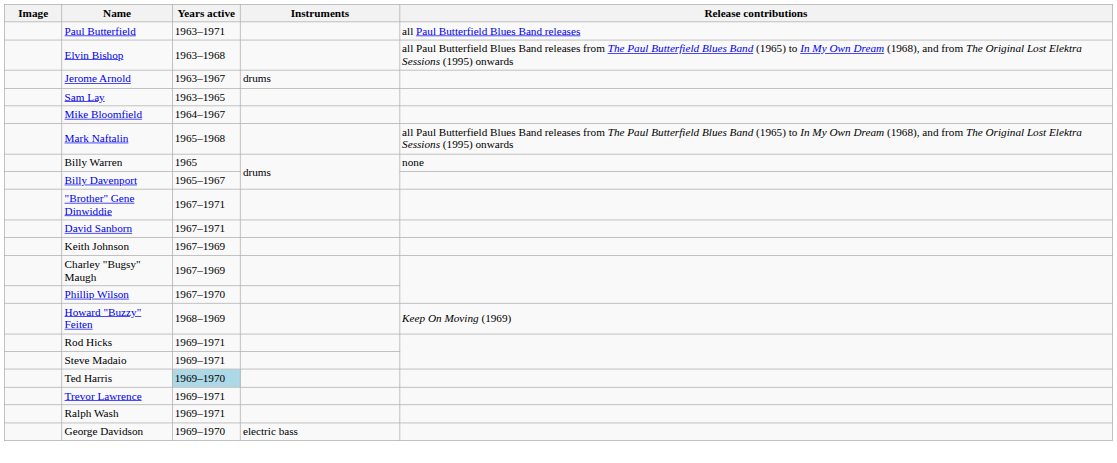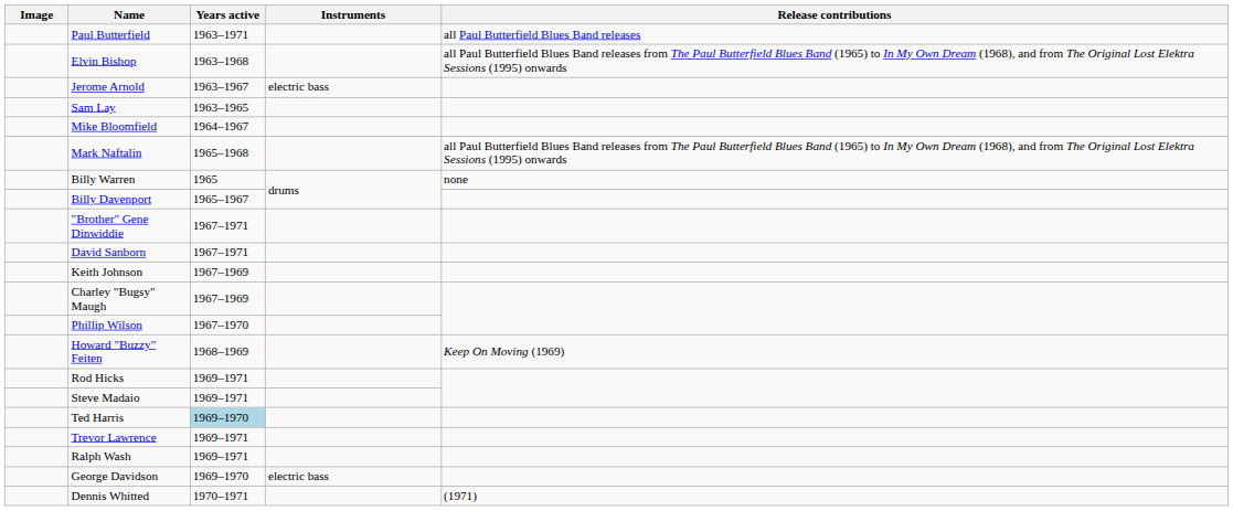Jerome Arnold | Instruments: drums -> electric bass
+ row: Dennis Whitted | 1970–1971 | (1971)
